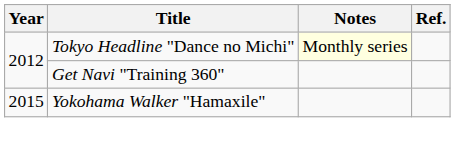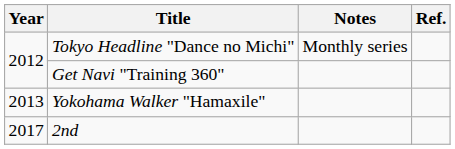Tokyo Headline "Dance no Michi" | Notes: lightyellow background -> no background
Yokohama Walker "Hamaxile" | Year: 2015 -> 2013
+ row: 2017 | 2nd
